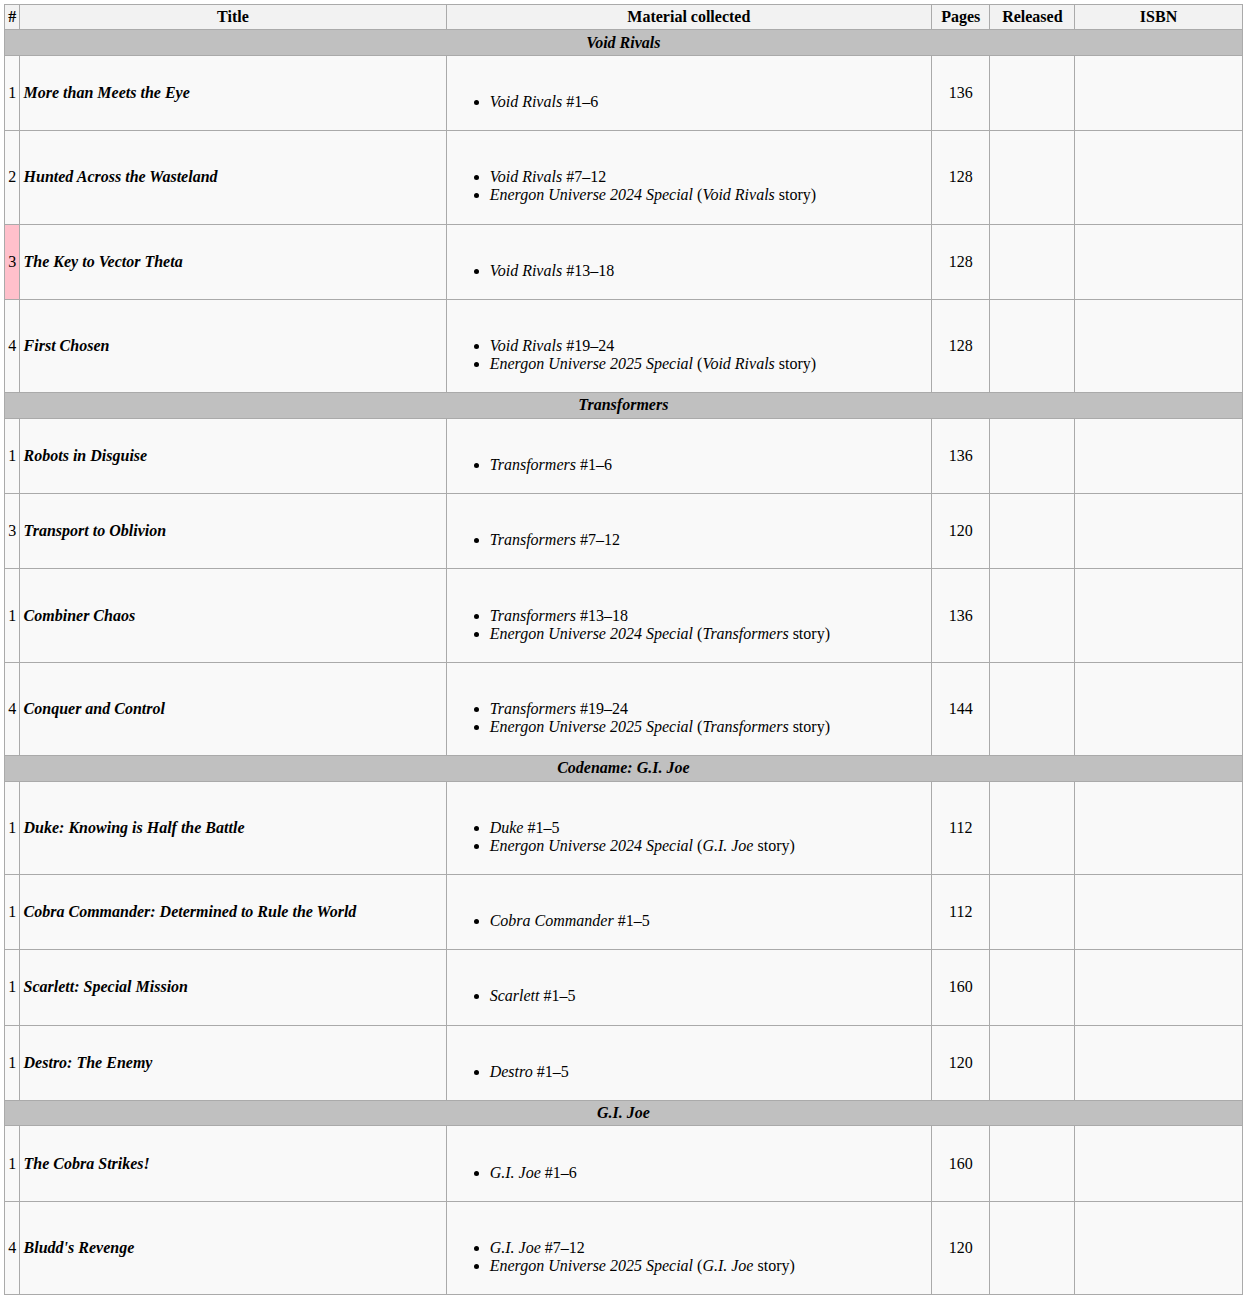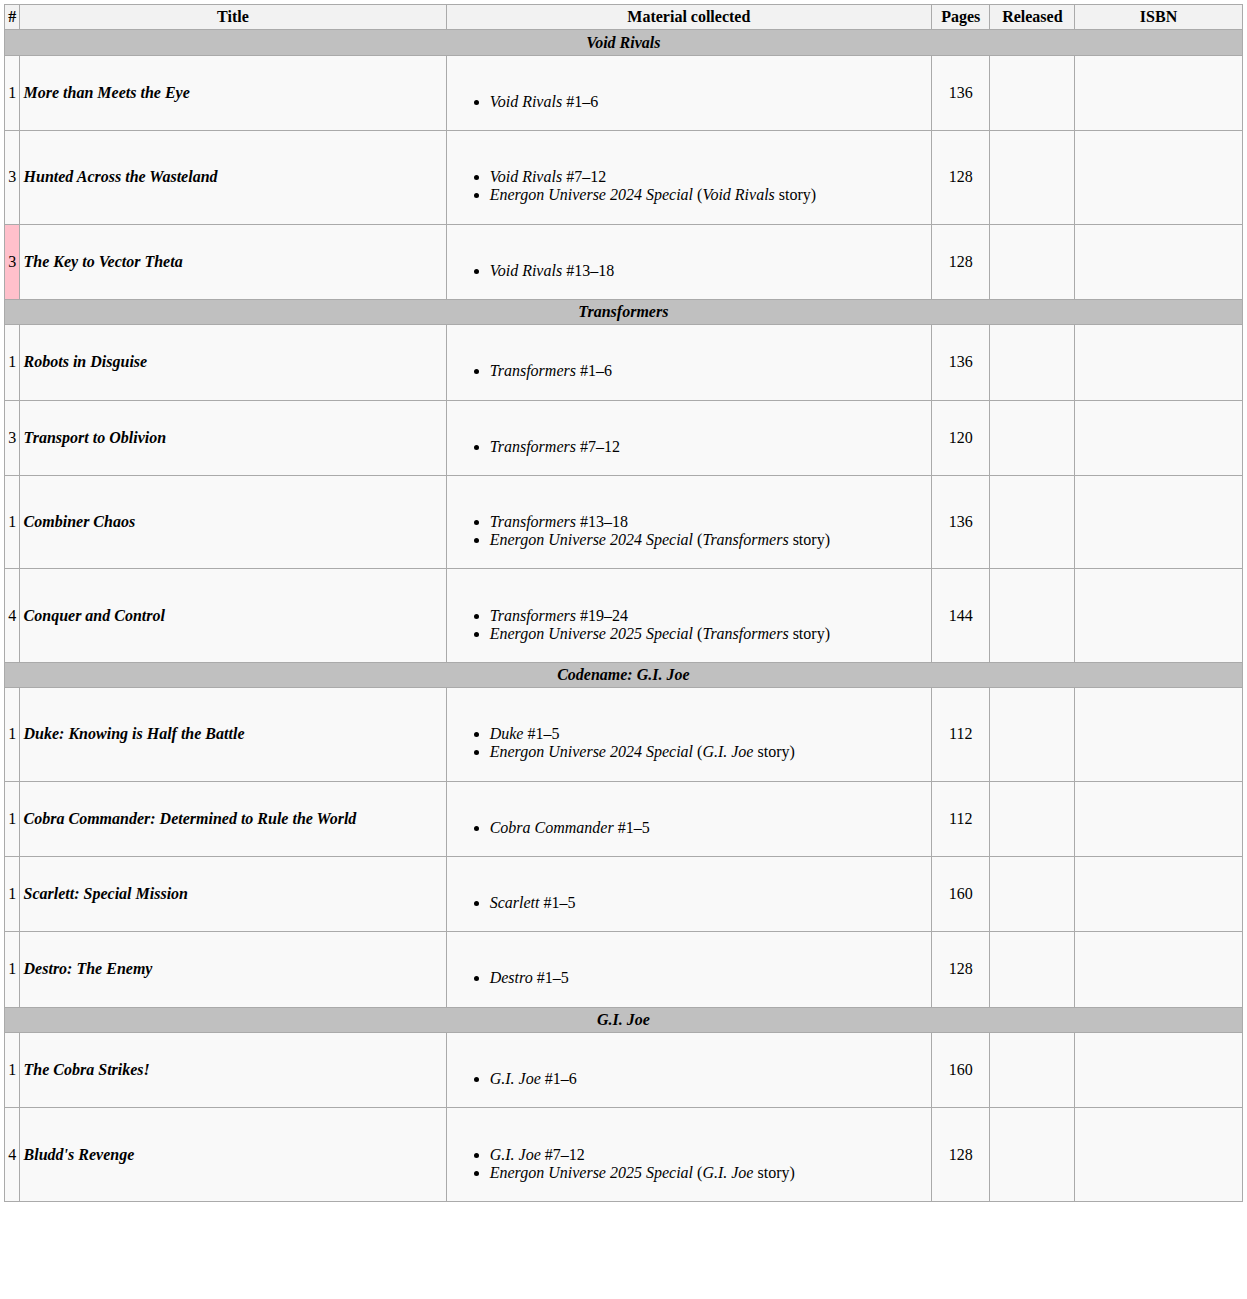Hunted Across the Wasteland | #: 2 -> 3
- row: 4 | First Chosen | Void Rivals #19–24 Energon Universe 2025 Special (Void Rivals story) | 128
Destro: The Enemy | Pages: 120 -> 128
Bludd's Revenge | Pages: 120 -> 128
